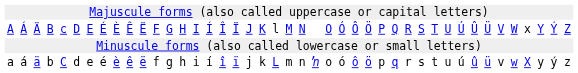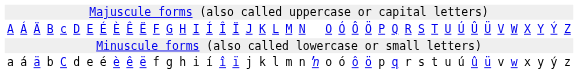A | column 21: l -> L
A | column 40: x -> X
a | column 21: L -> l
a | column 40: X -> x
